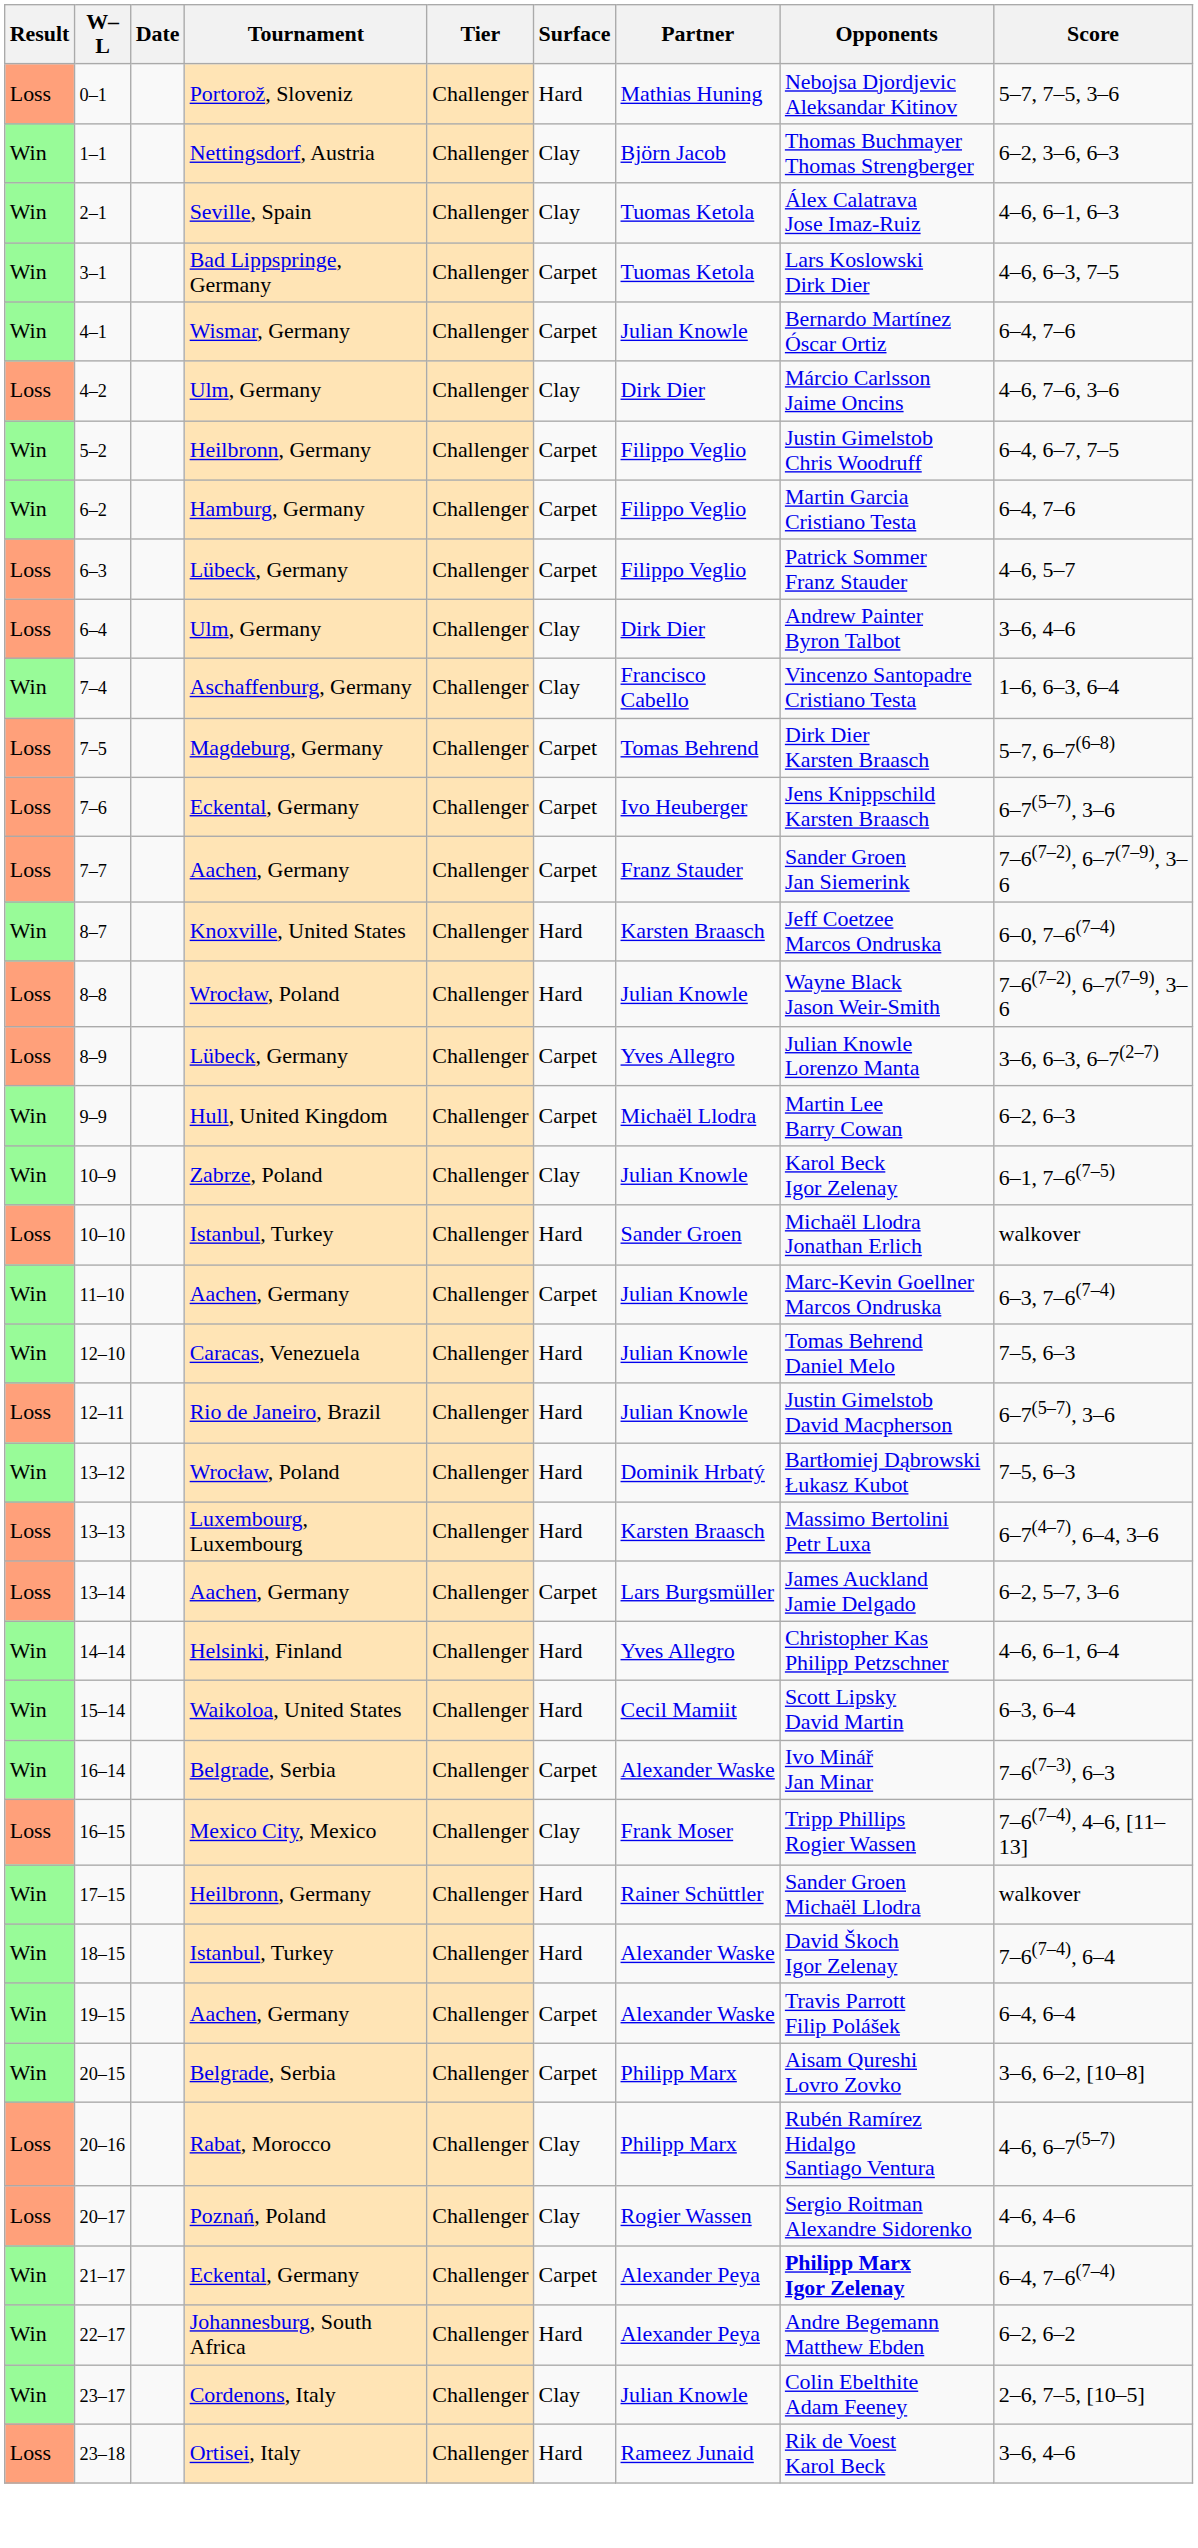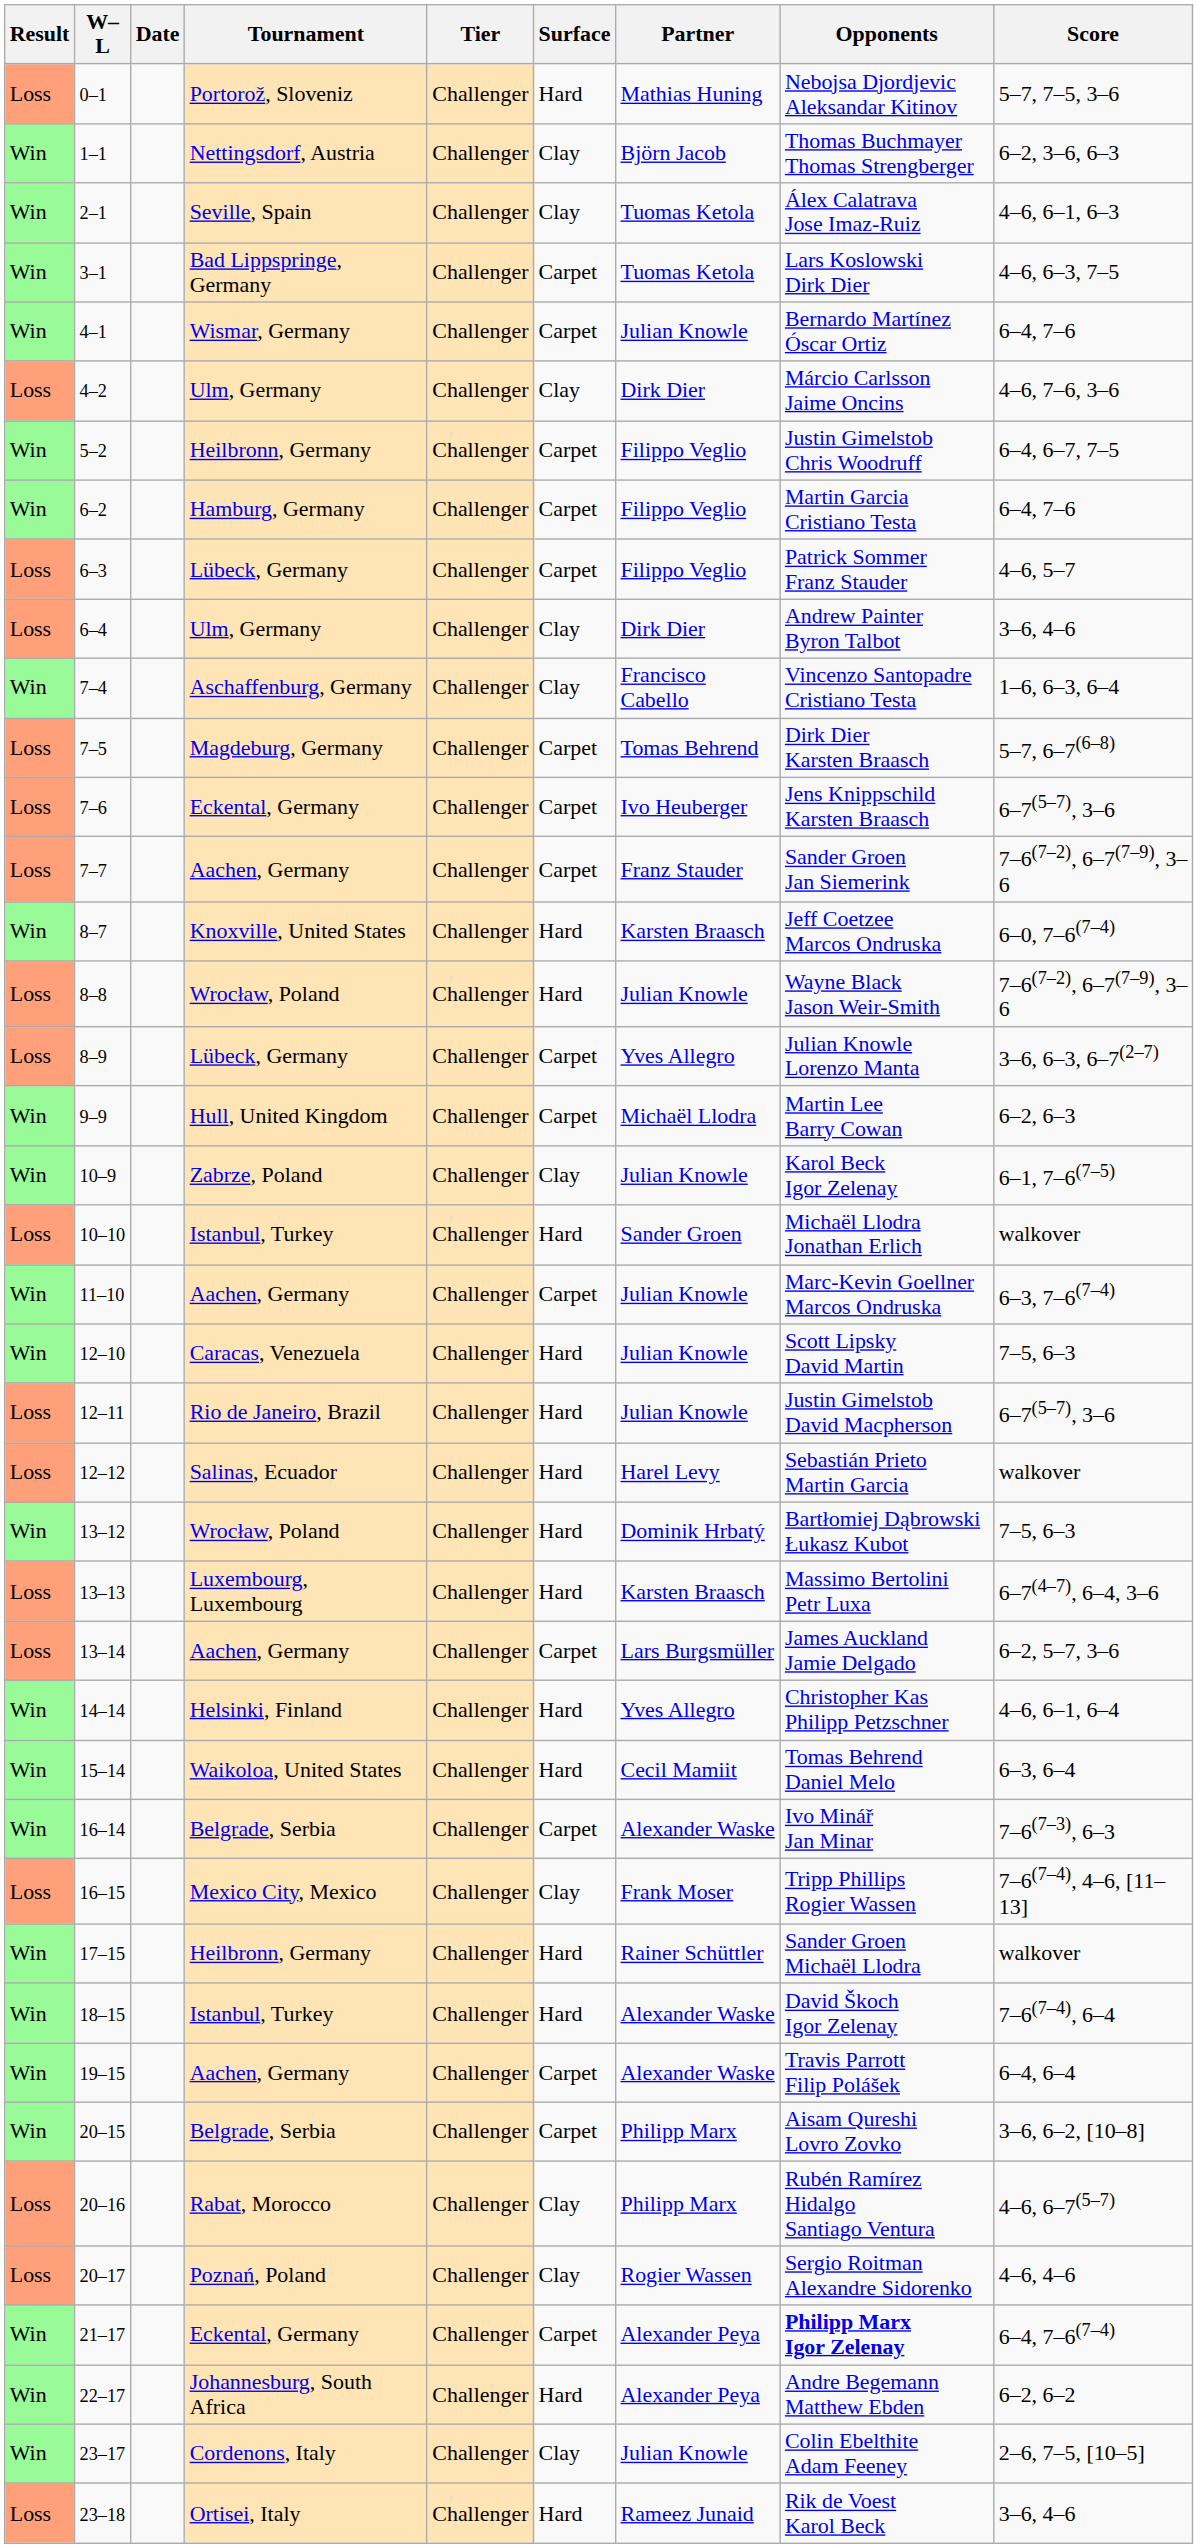12–10 | Opponents: Tomas Behrend Daniel Melo -> Scott Lipsky David Martin
+ row: Loss | 12–12 | Salinas, Ecuador | Challenger | Hard | Harel Levy | Sebastián Prieto Martin Garcia | walkover
15–14 | Opponents: Scott Lipsky David Martin -> Tomas Behrend Daniel Melo
